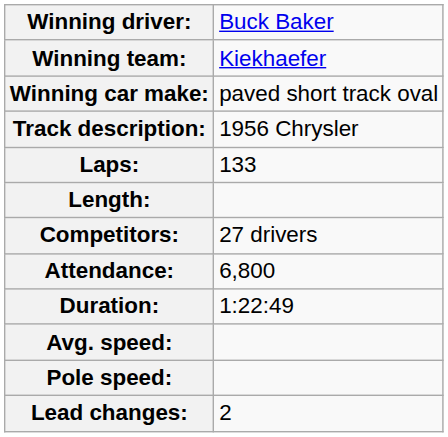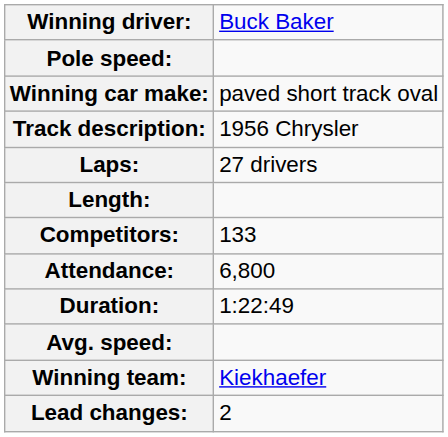rows swapped: Winning team: <-> Pole speed:
Laps: | column 2: 133 -> 27 drivers
Competitors: | column 2: 27 drivers -> 133
